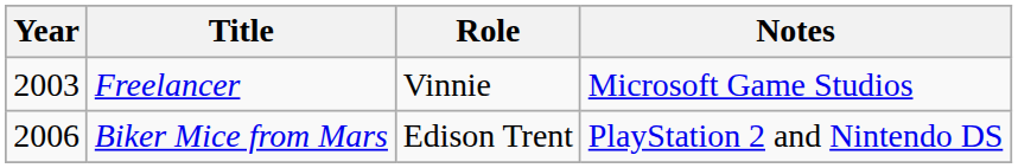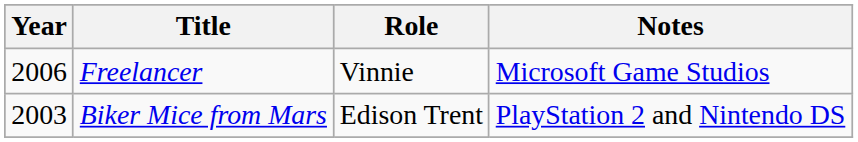Freelancer | Year: 2003 -> 2006
Biker Mice from Mars | Year: 2006 -> 2003
